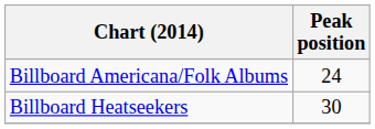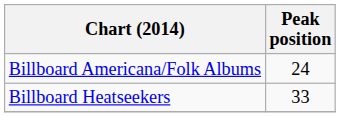Billboard Heatseekers | Peak position: 30 -> 33
